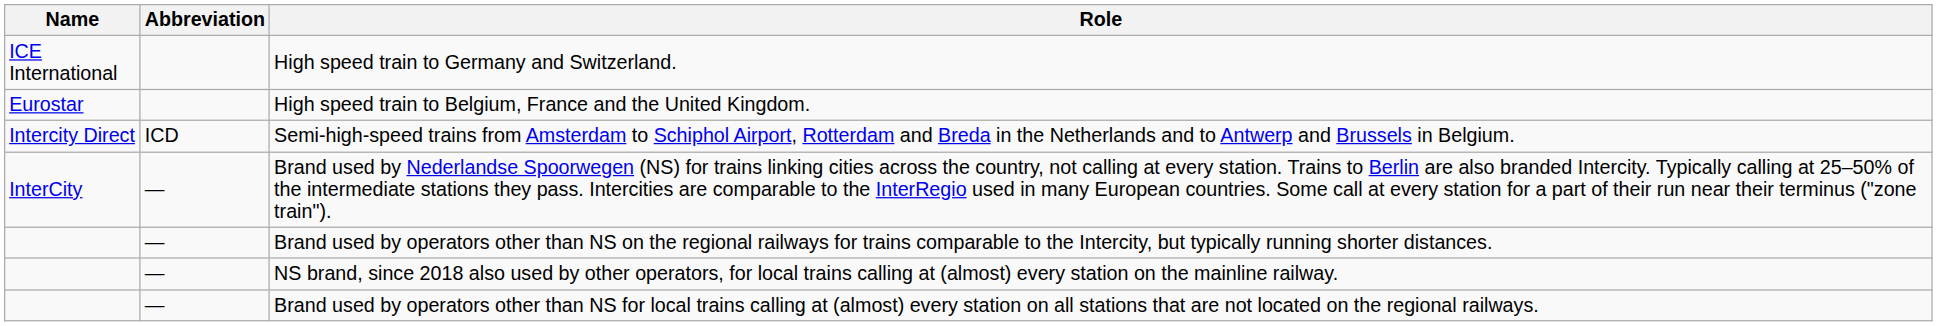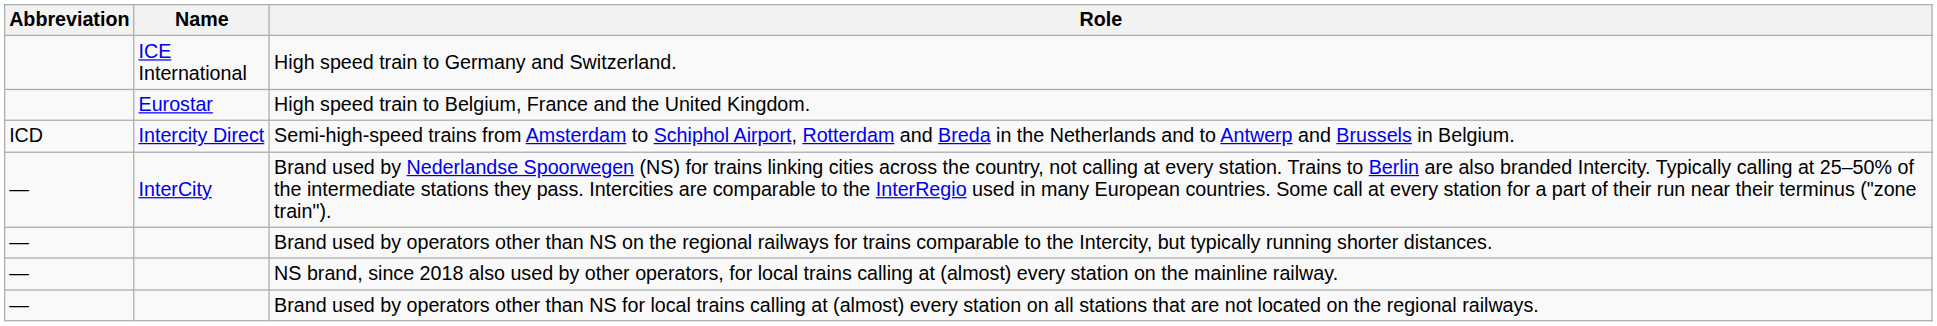columns swapped: Name <-> Abbreviation
